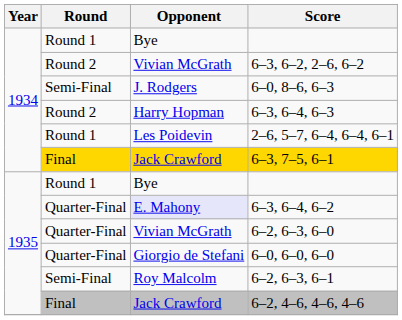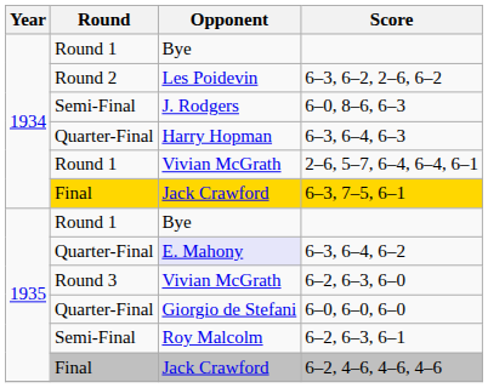6–3, 6–2, 2–6, 6–2 | Opponent: Vivian McGrath -> Les Poidevin
6–3, 6–4, 6–3 | Round: Round 2 -> Quarter-Final
2–6, 5–7, 6–4, 6–4, 6–1 | Opponent: Les Poidevin -> Vivian McGrath
6–2, 6–3, 6–0 | Round: Quarter-Final -> Round 3
